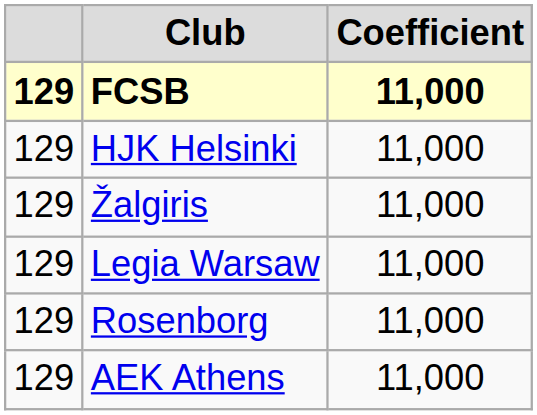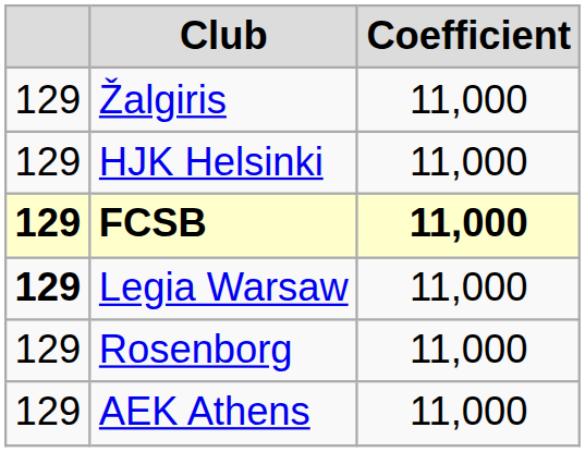rows swapped: Žalgiris <-> FCSB
Legia Warsaw | column 1: normal -> bold
